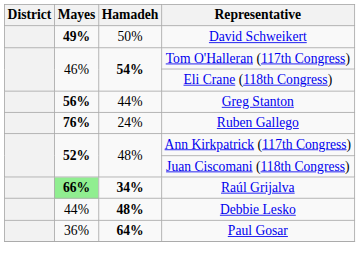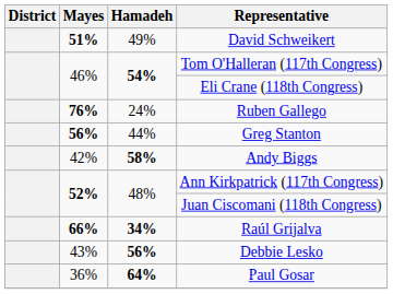David Schweikert | Mayes: 49% -> 51%
David Schweikert | Hamadeh: 50% -> 49%
rows swapped: Ruben Gallego <-> Greg Stanton
+ row: 42% | 58% | Andy Biggs
Raúl Grijalva | Mayes: lightgreen background -> no background
Debbie Lesko | Mayes: 44% -> 43%
Debbie Lesko | Hamadeh: 48% -> 56%
